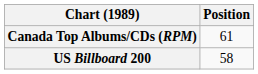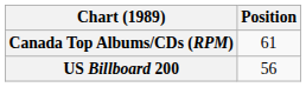US Billboard 200 | Position: 58 -> 56
